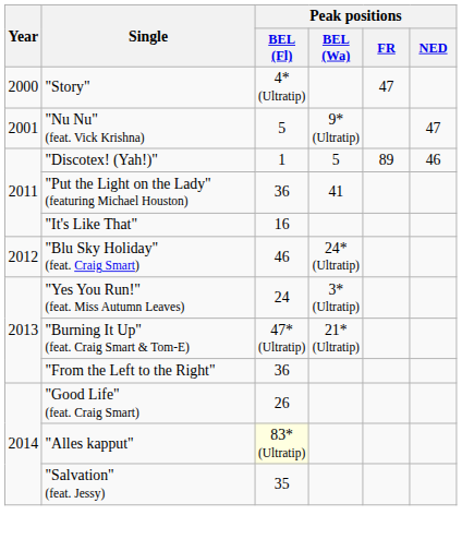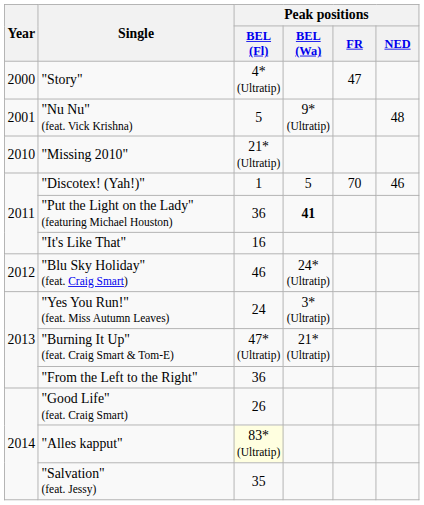"Nu Nu" (feat. Vick Krishna) | Peak positions / NED: 47 -> 48
+ row: 2010 | "Missing 2010" | 21* (Ultratip)
"Discotex! (Yah!)" | Peak positions / FR: 89 -> 70
"Put the Light on the Lady" (featuring Michael Houston) | Peak positions / BEL (Wa): normal -> bold
